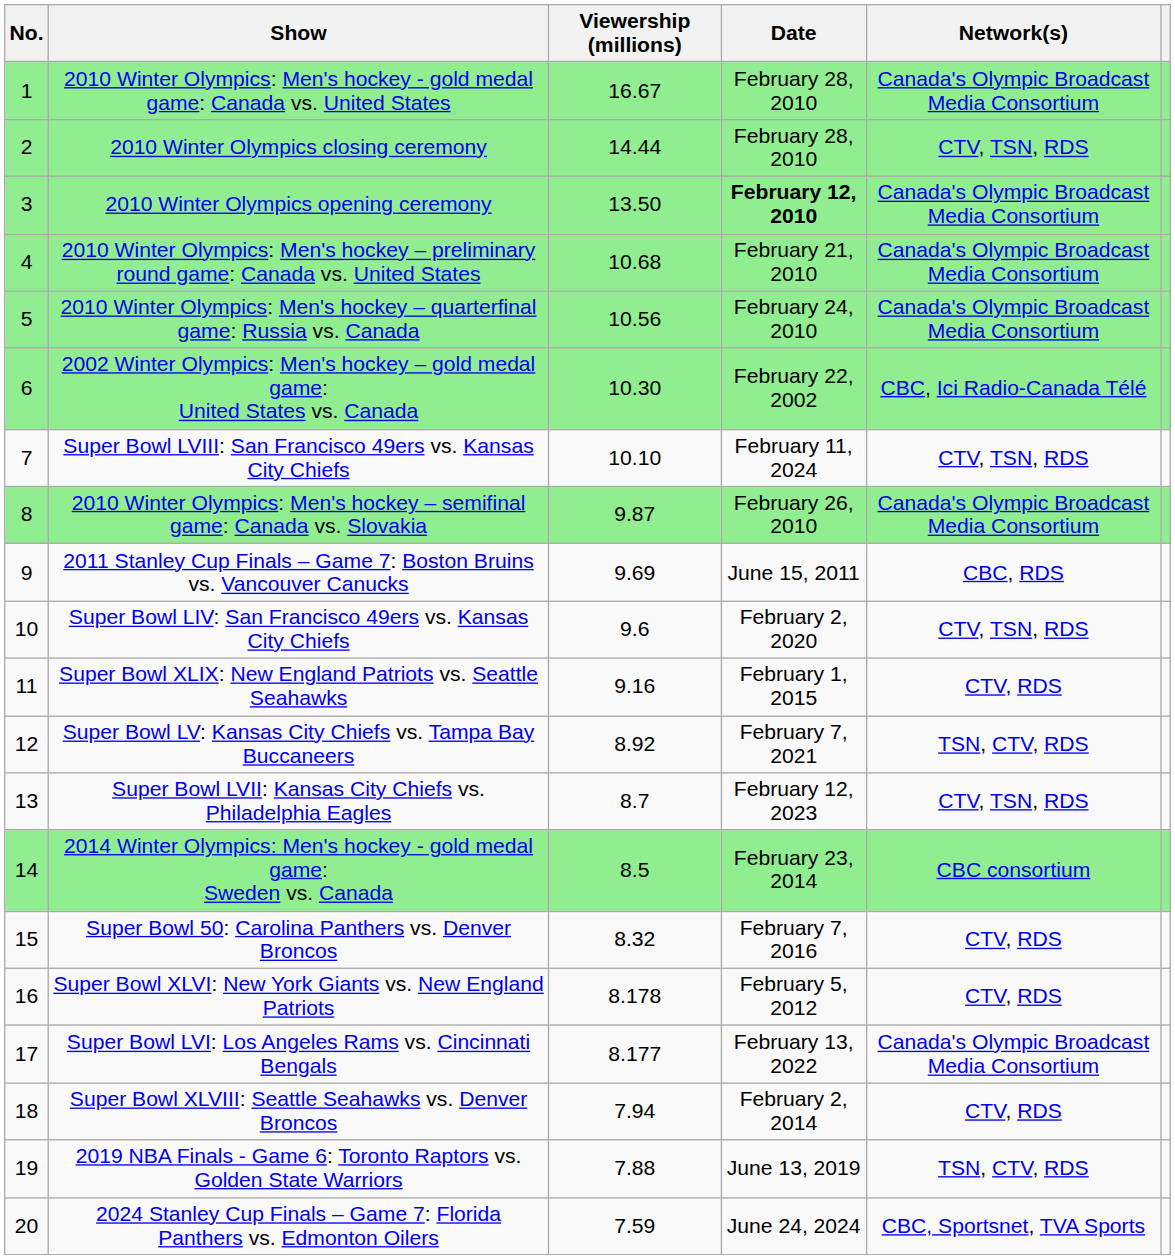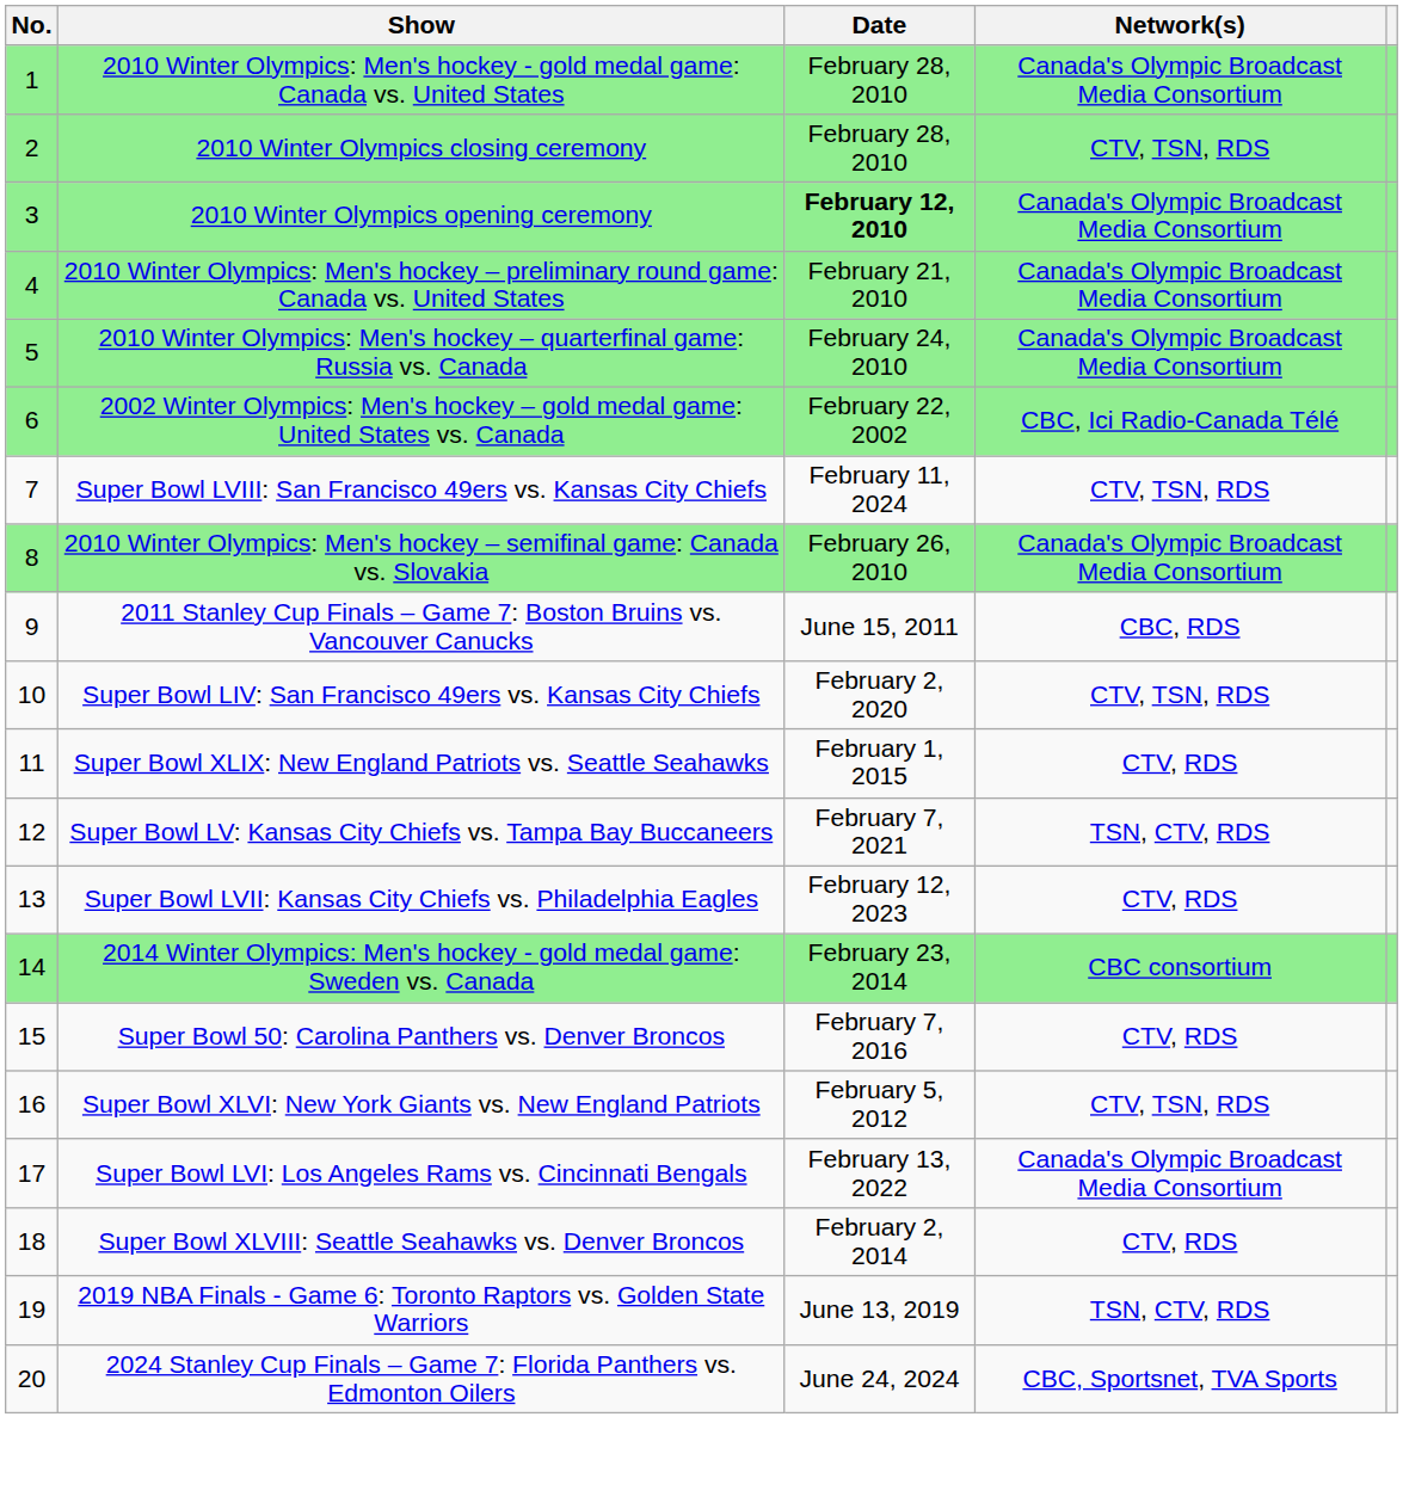- column: Viewership (millions) | 16.67 | 14.44 | 13.50 | 10.68 | 10.56 | 10.30 | 10.10 | 9.87 | 9.69 | 9.6 | 9.16 | 8.92 | 8.7 | 8.5 | 8.32 | 8.178 | 8.177 | 7.94 | 7.88 | 7.59
Super Bowl LVII: Kansas City Chiefs vs. Philadelphia Eagles | Network(s): CTV, TSN, RDS -> CTV, RDS
Super Bowl XLVI: New York Giants vs. New England Patriots | Network(s): CTV, RDS -> CTV, TSN, RDS
